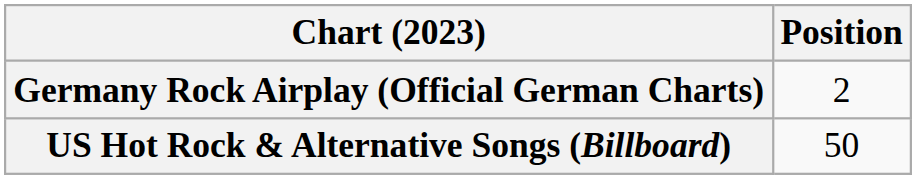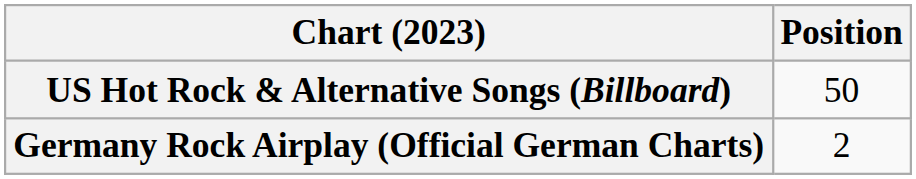rows swapped: Germany Rock Airplay (Official German Charts) <-> US Hot Rock & Alternative Songs (Billboard)
